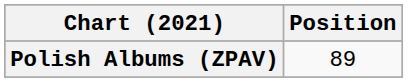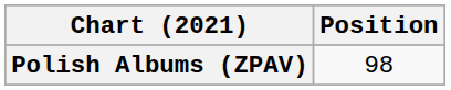Polish Albums (ZPAV) | Position: 89 -> 98
